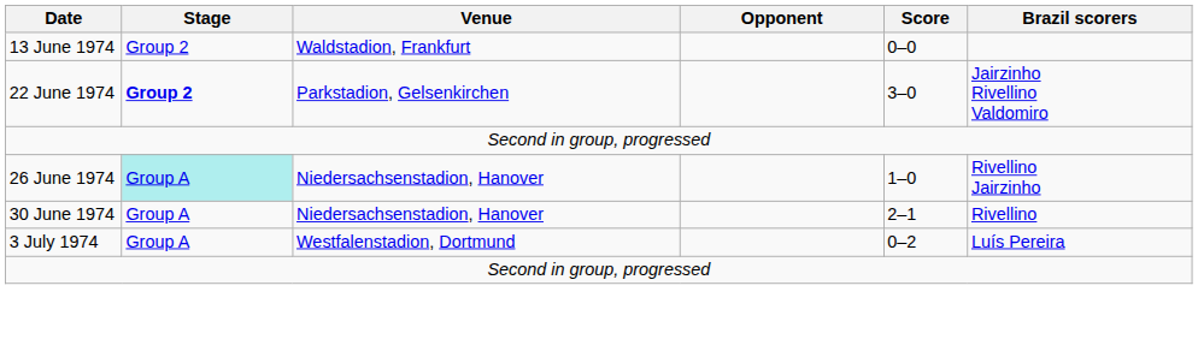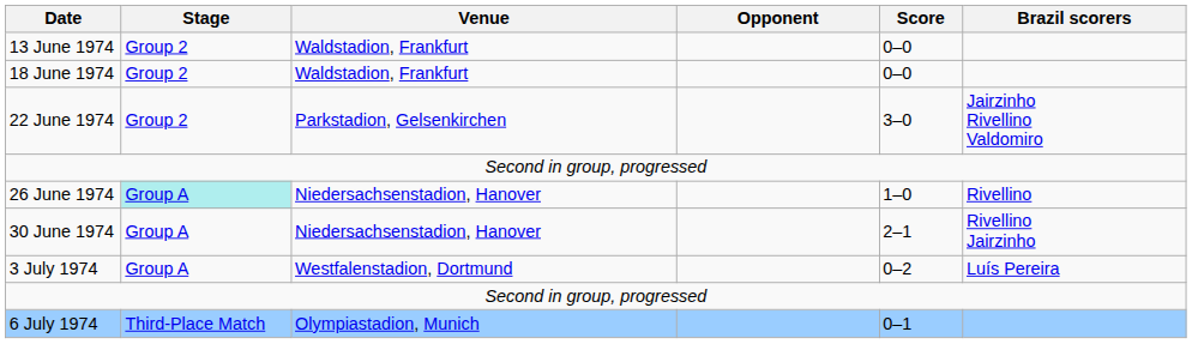+ row: 18 June 1974 | Group 2 | Waldstadion, Frankfurt | 0–0
22 June 1974 | Stage: bold -> normal
26 June 1974 | Brazil scorers: Rivellino Jairzinho -> Rivellino
30 June 1974 | Brazil scorers: Rivellino -> Rivellino Jairzinho
+ row: 6 July 1974 | Third-Place Match | Olympiastadion, Munich | 0–1
